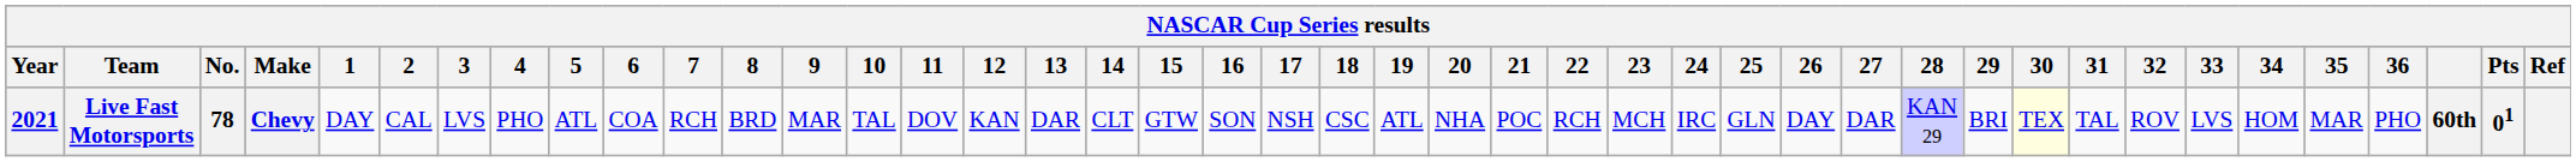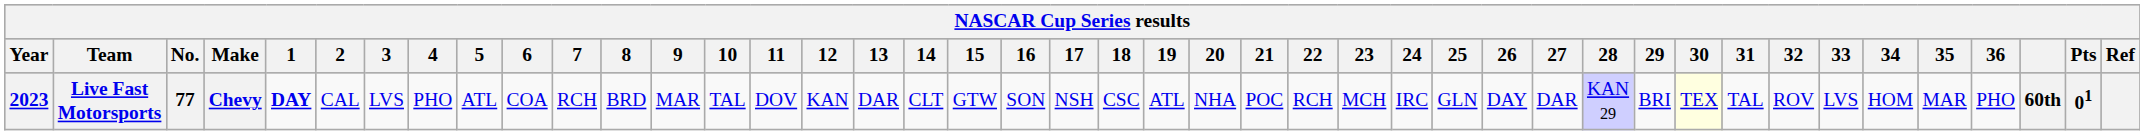Live Fast Motorsports | Year: 2021 -> 2023
Live Fast Motorsports | No.: 78 -> 77
Live Fast Motorsports | 1: normal -> bold
